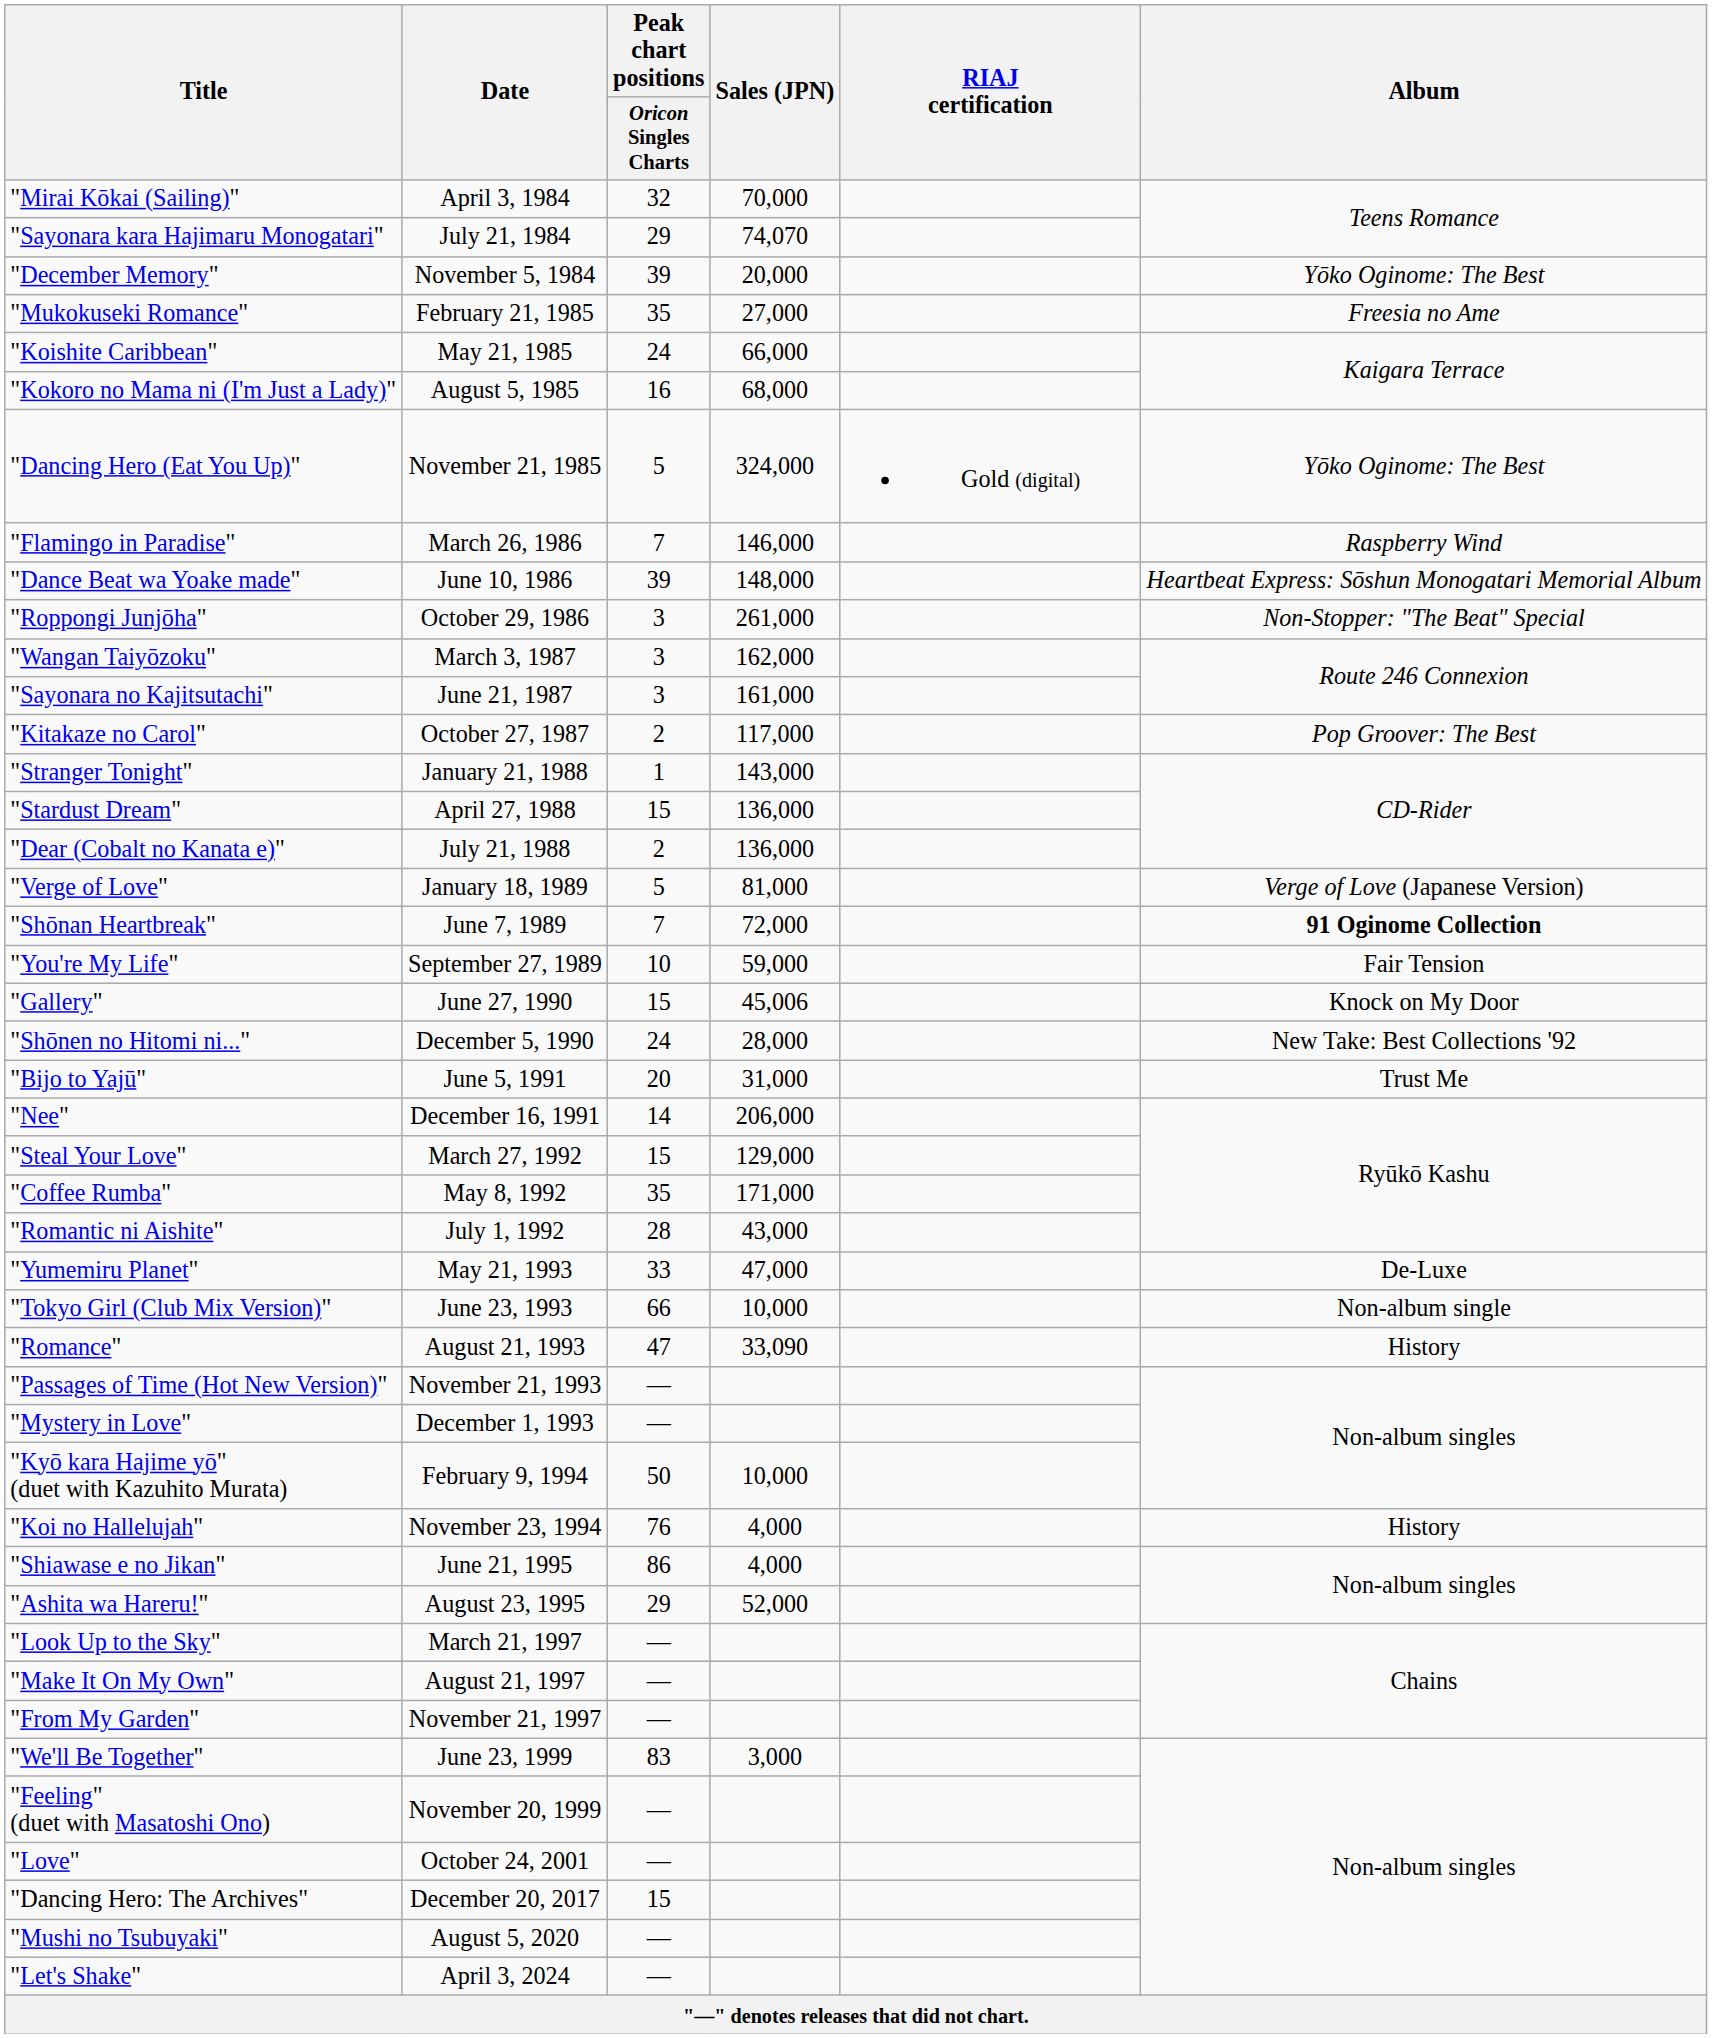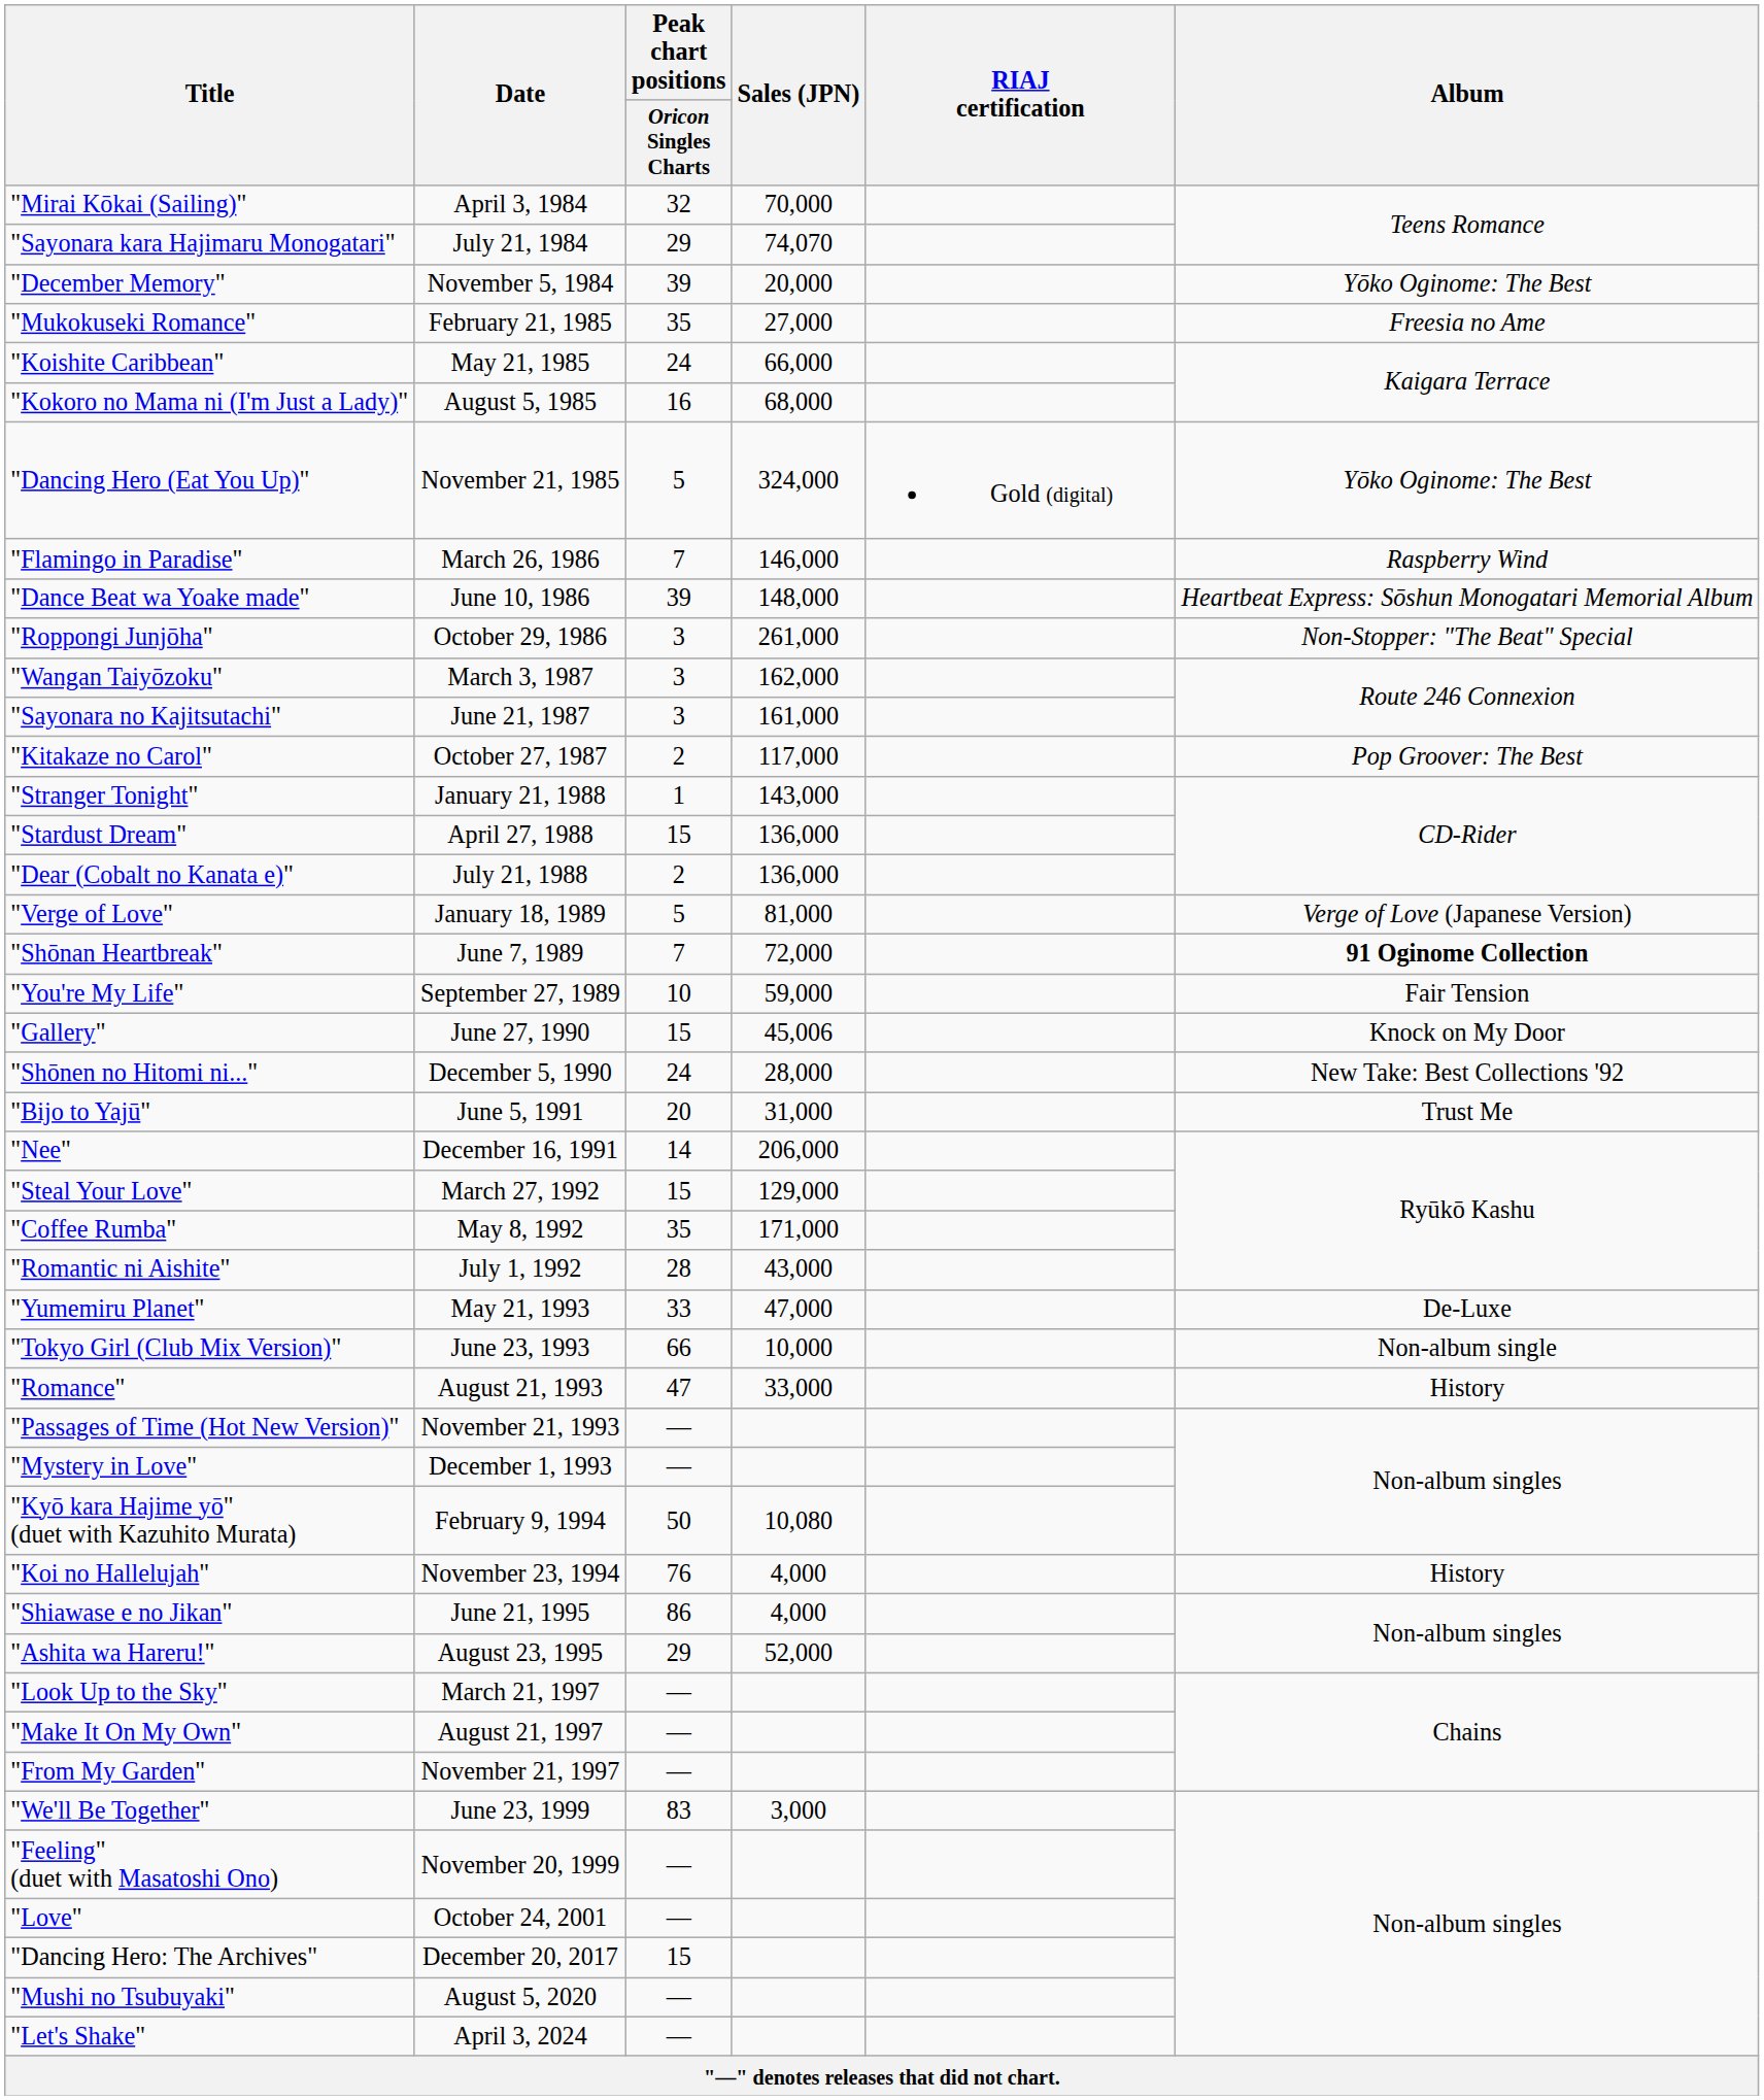"Romance" | Sales (JPN): 33,090 -> 33,000
"Kyō kara Hajime yō" (duet with Kazuhito Murata) | Sales (JPN): 10,000 -> 10,080
